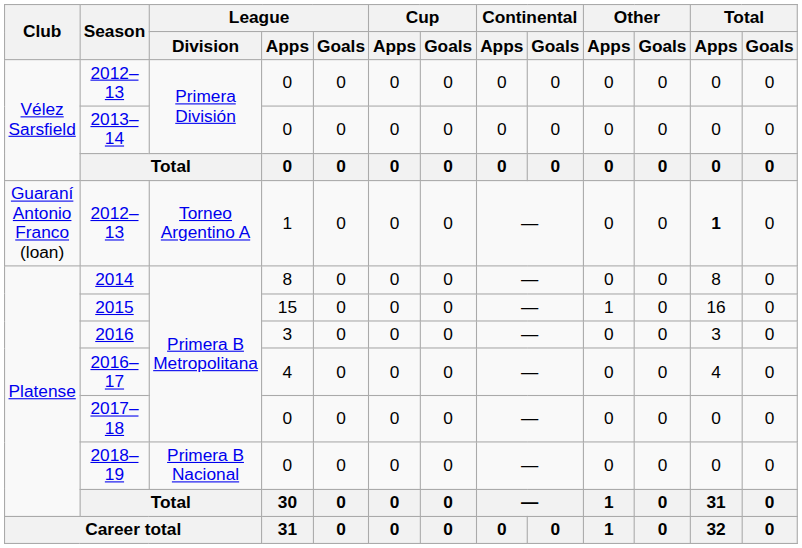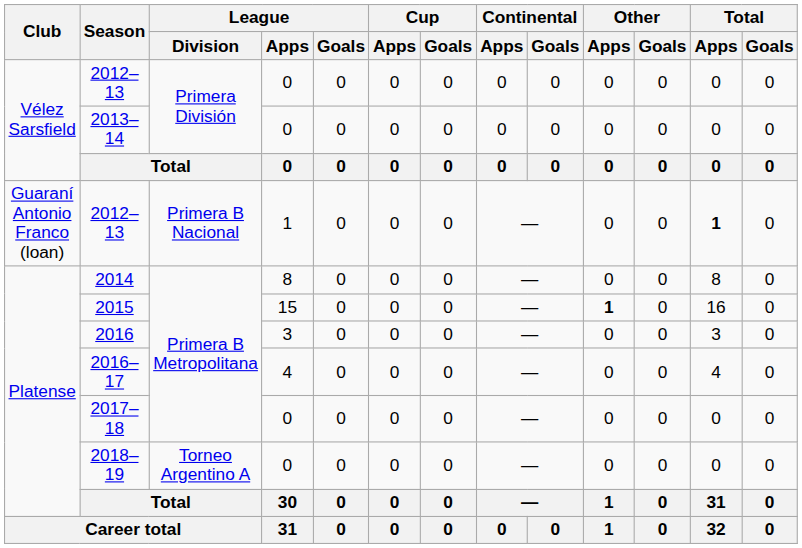2012–13 / 1 | League / Division: Torneo Argentino A -> Primera B Nacional
2015 | Other / Apps: normal -> bold
2018–19 | League / Division: Primera B Nacional -> Torneo Argentino A
